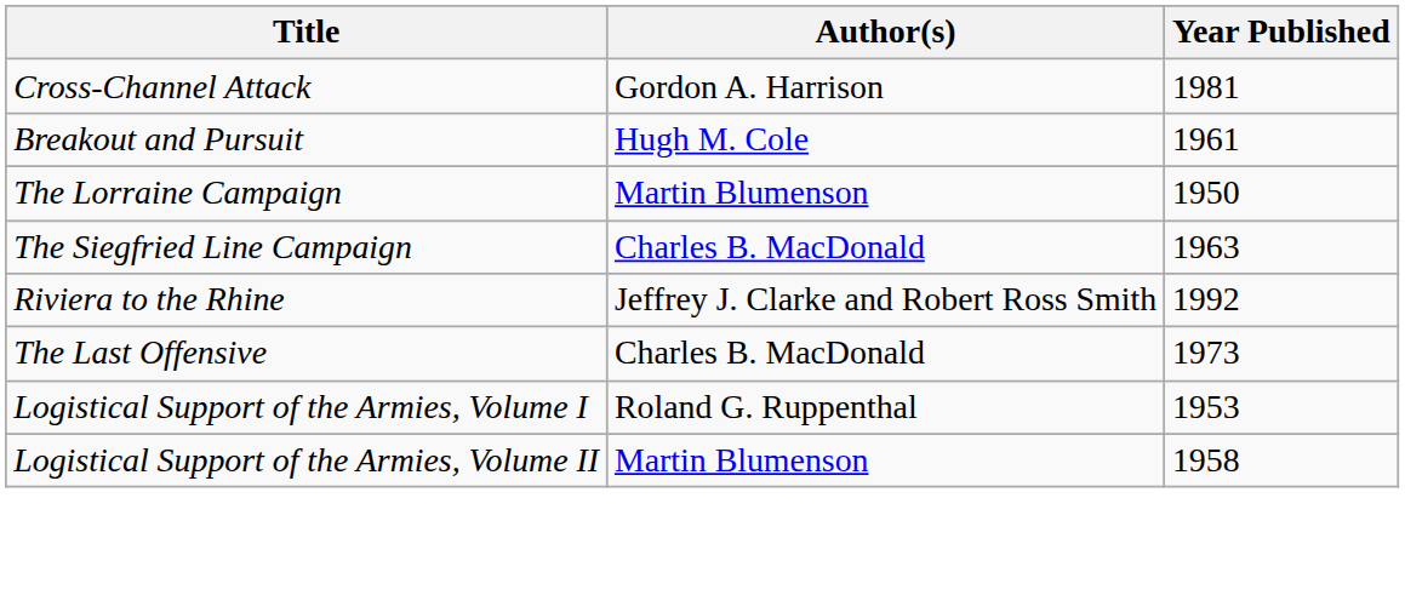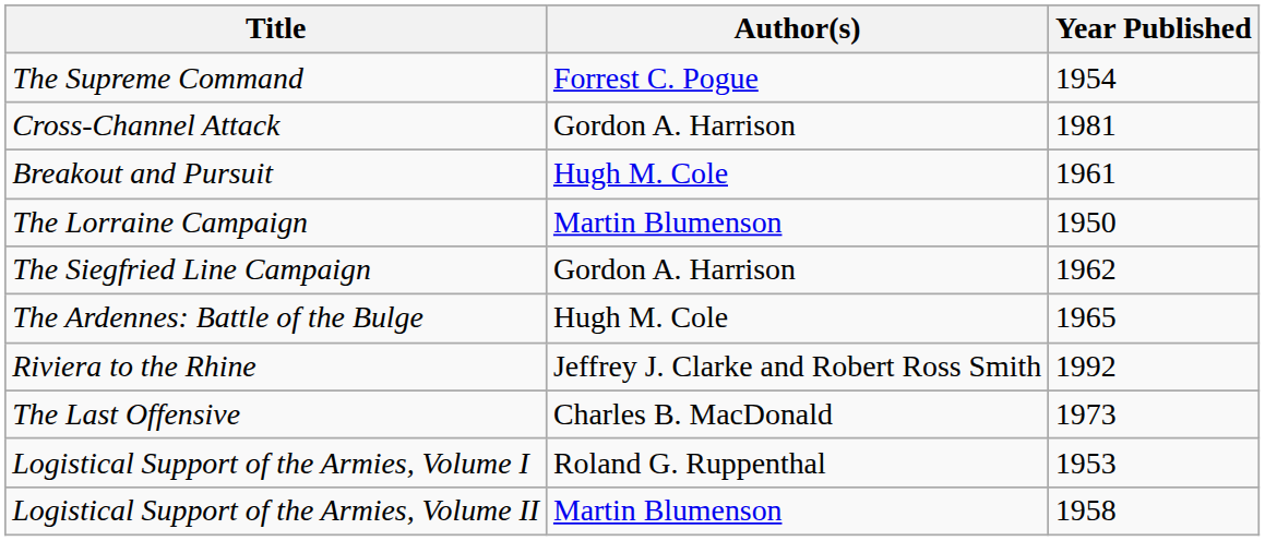+ row: The Supreme Command | Forrest C. Pogue | 1954
The Siegfried Line Campaign | Author(s): Charles B. MacDonald -> Gordon A. Harrison
The Siegfried Line Campaign | Year Published: 1963 -> 1962
+ row: The Ardennes: Battle of the Bulge | Hugh M. Cole | 1965
